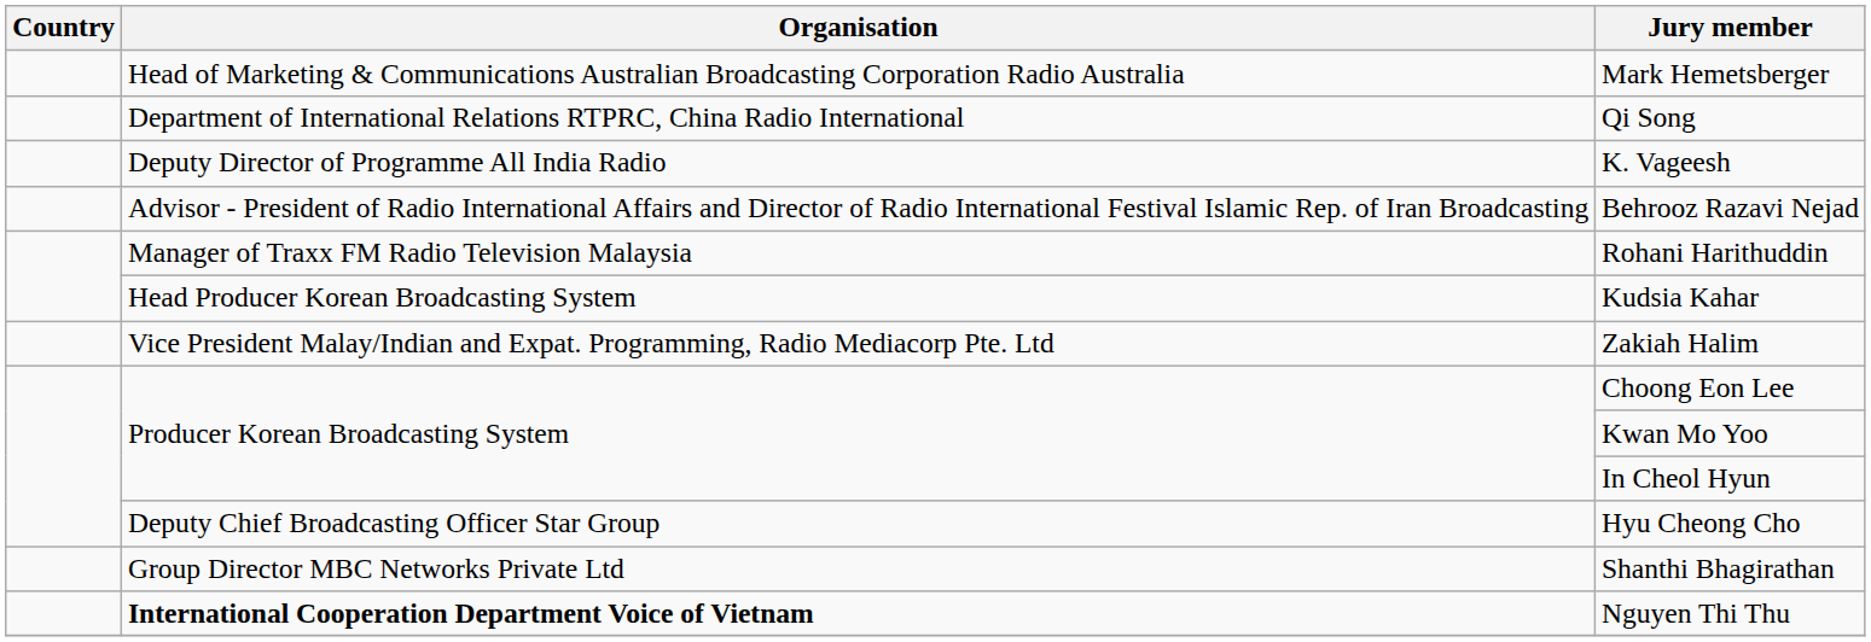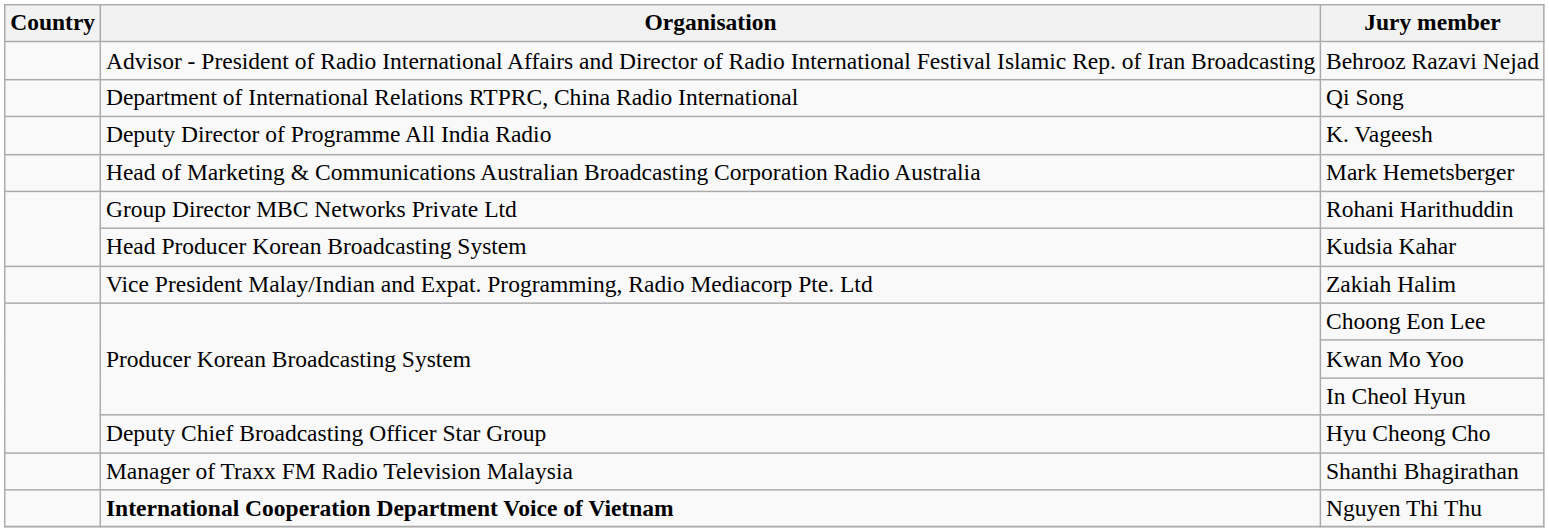rows swapped: Mark Hemetsberger <-> Behrooz Razavi Nejad
Rohani Harithuddin | Organisation: Manager of Traxx FM Radio Television Malaysia -> Group Director MBC Networks Private Ltd
Shanthi Bhagirathan | Organisation: Group Director MBC Networks Private Ltd -> Manager of Traxx FM Radio Television Malaysia
